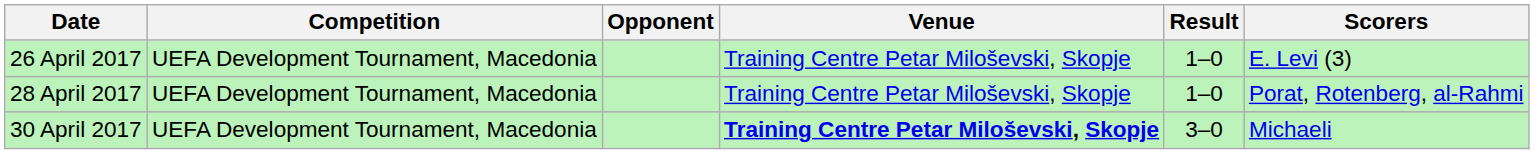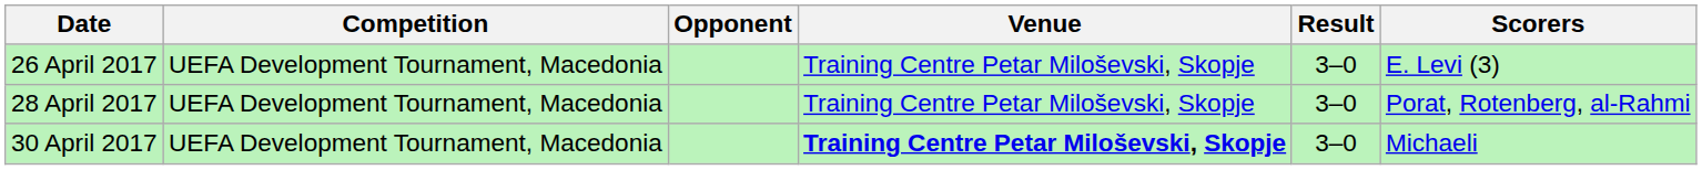26 April 2017 | Result: 1–0 -> 3–0
28 April 2017 | Result: 1–0 -> 3–0
